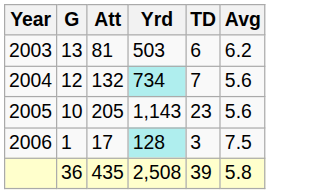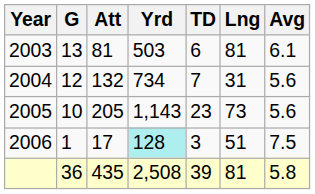+ column: Lng | 81 | 31 | 73 | 51 | 81
2003 | Avg: 6.2 -> 6.1
2004 | Yrd: paleturquoise background -> no background
